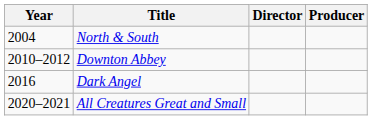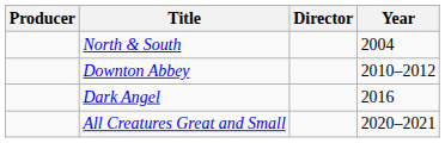columns swapped: Year <-> Producer
